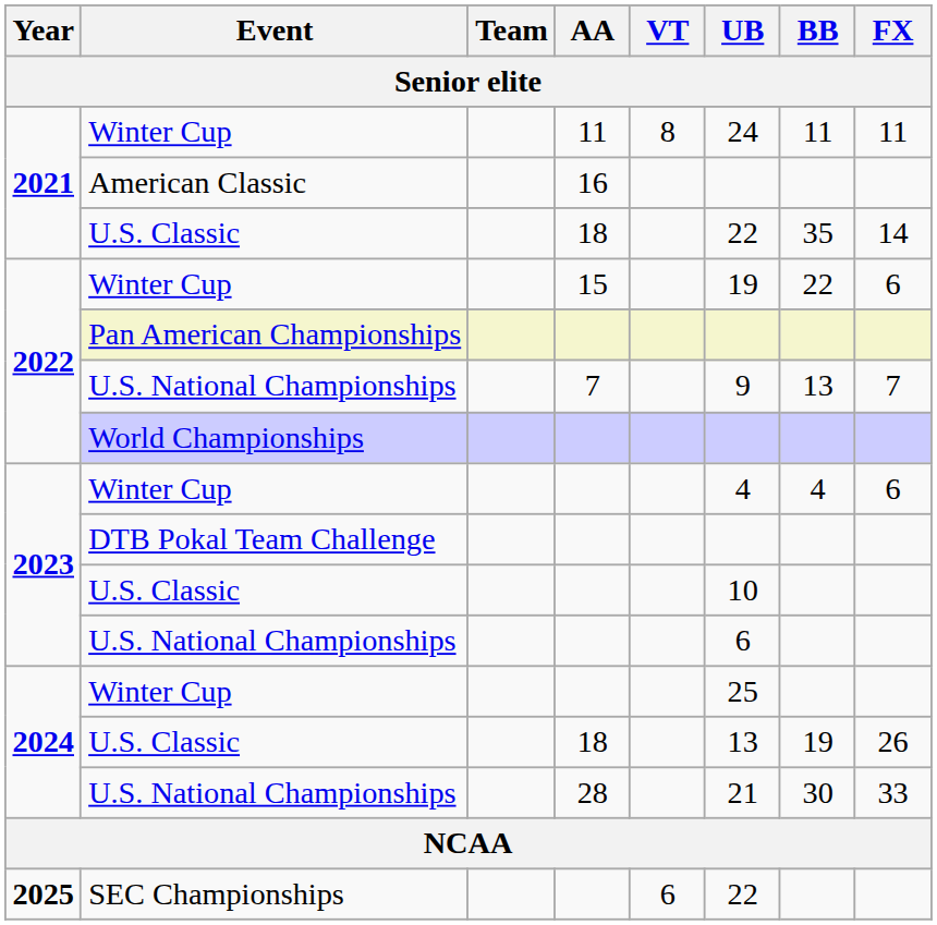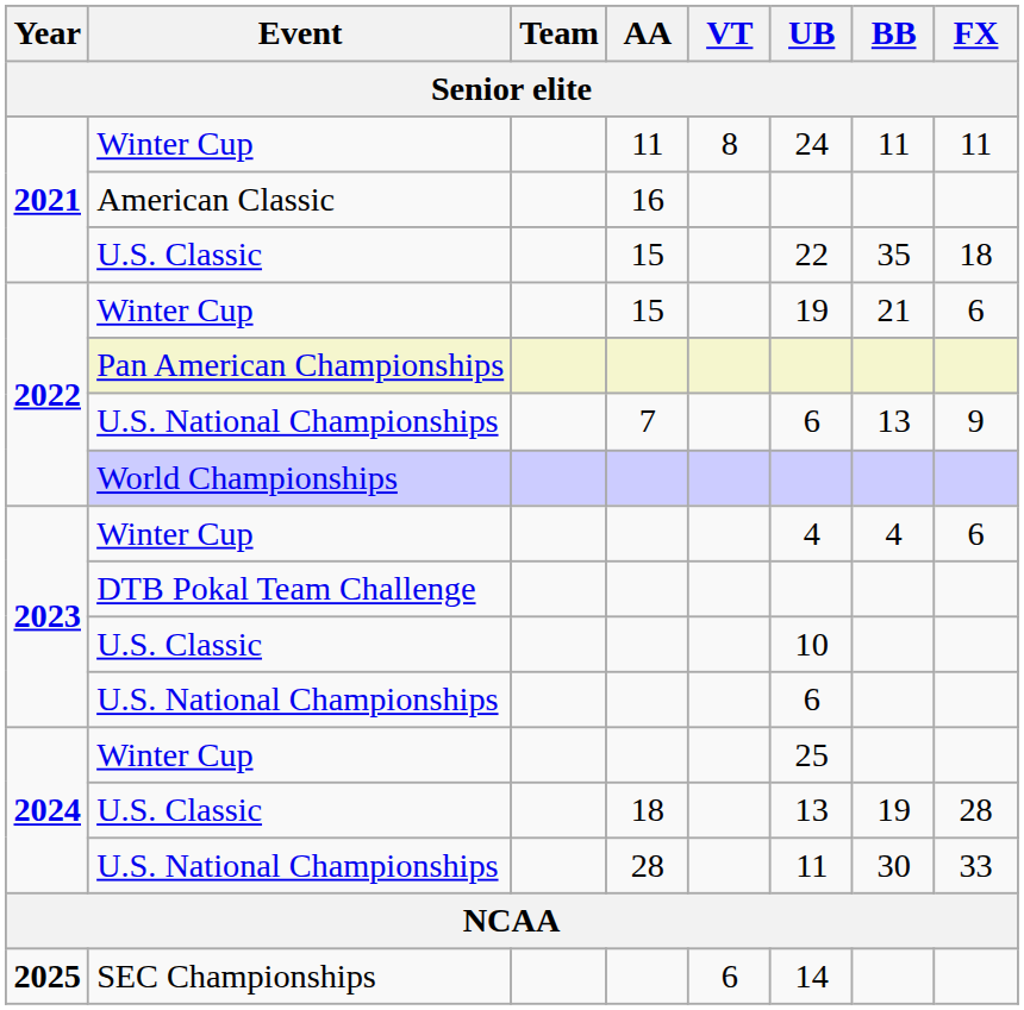2021 / U.S. Classic | AA: 18 -> 15
2021 / U.S. Classic | FX: 14 -> 18
2022 / Winter Cup | BB: 22 -> 21
2022 / U.S. National Championships | UB: 9 -> 6
2022 / U.S. National Championships | FX: 7 -> 9
2024 / U.S. Classic | FX: 26 -> 28
2024 / U.S. National Championships | UB: 21 -> 11
SEC Championships | UB: 22 -> 14
